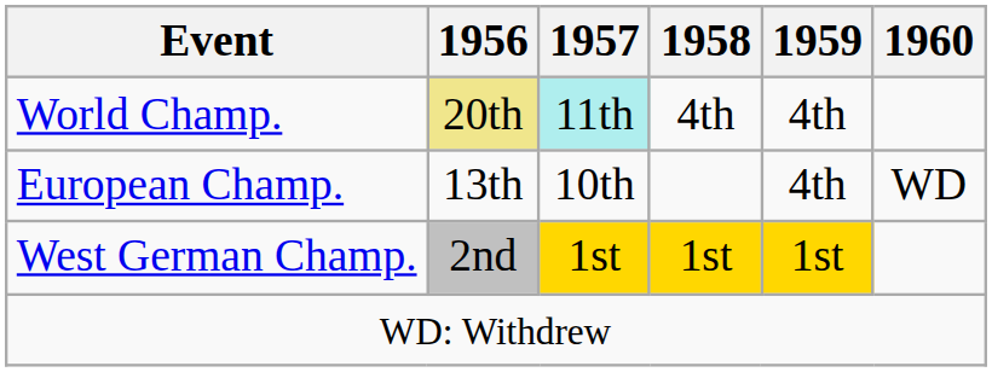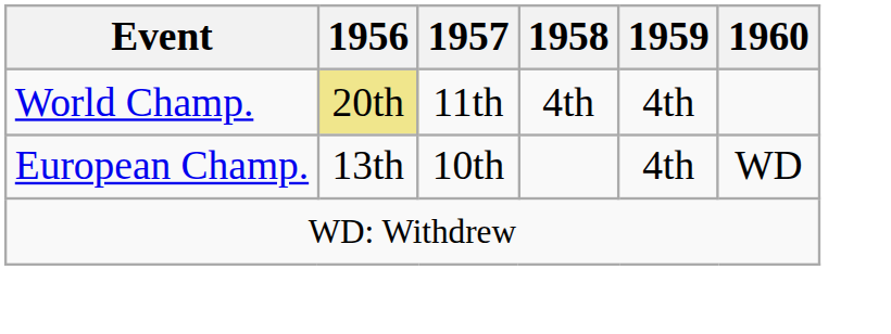World Champ. | 1957: paleturquoise background -> no background
- row: West German Champ. | 2nd | 1st | 1st | 1st
